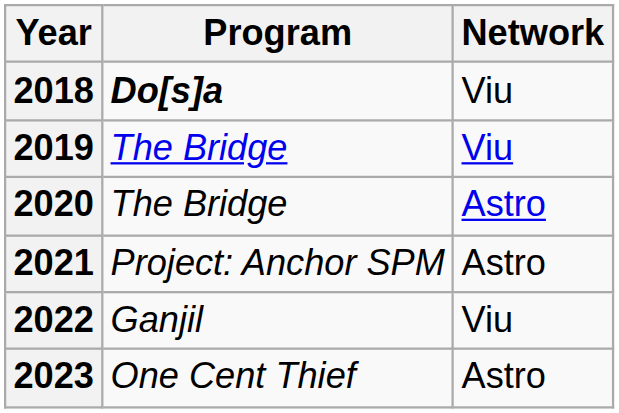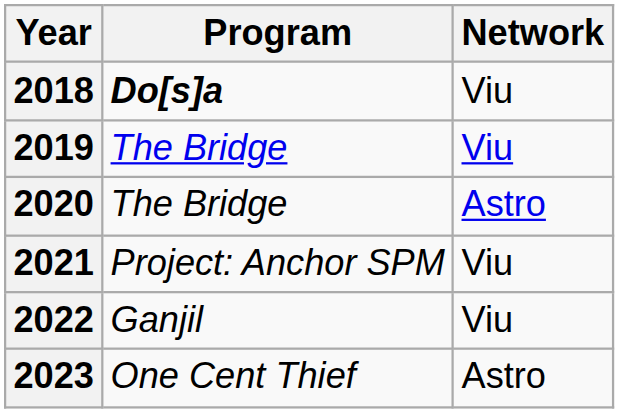2021 | Network: Astro -> Viu
